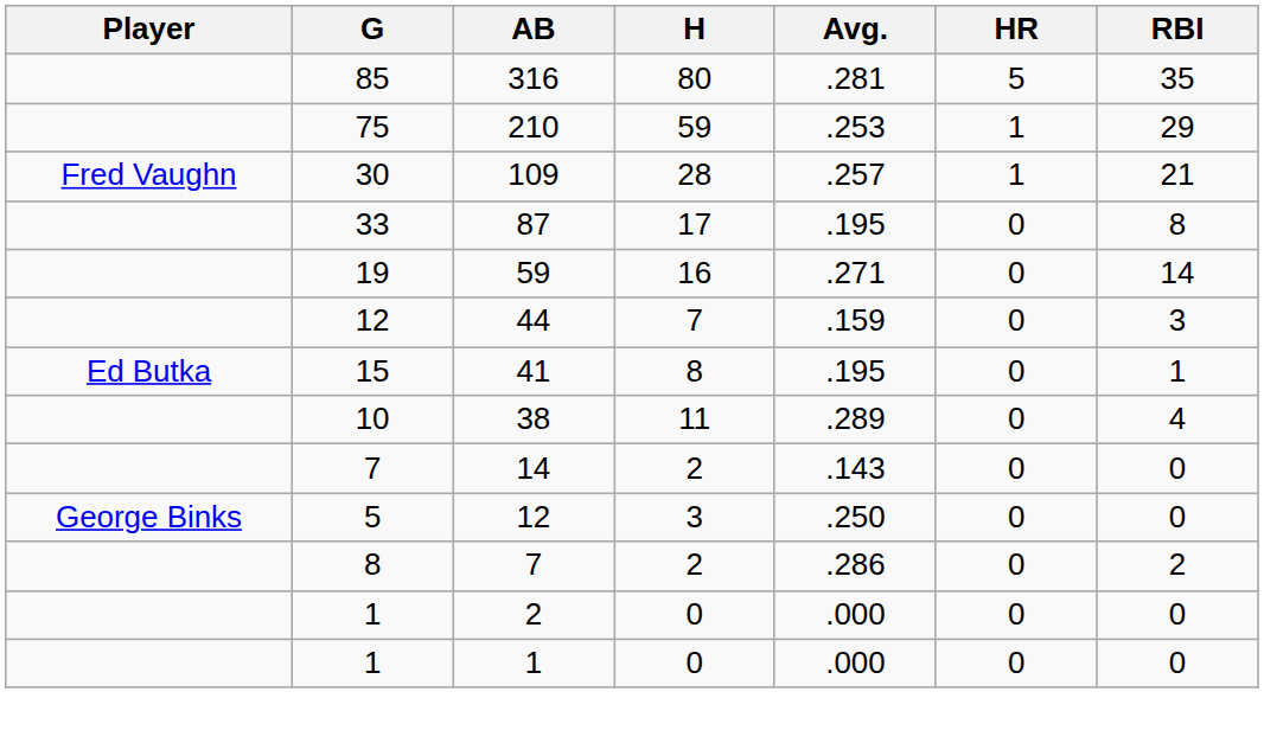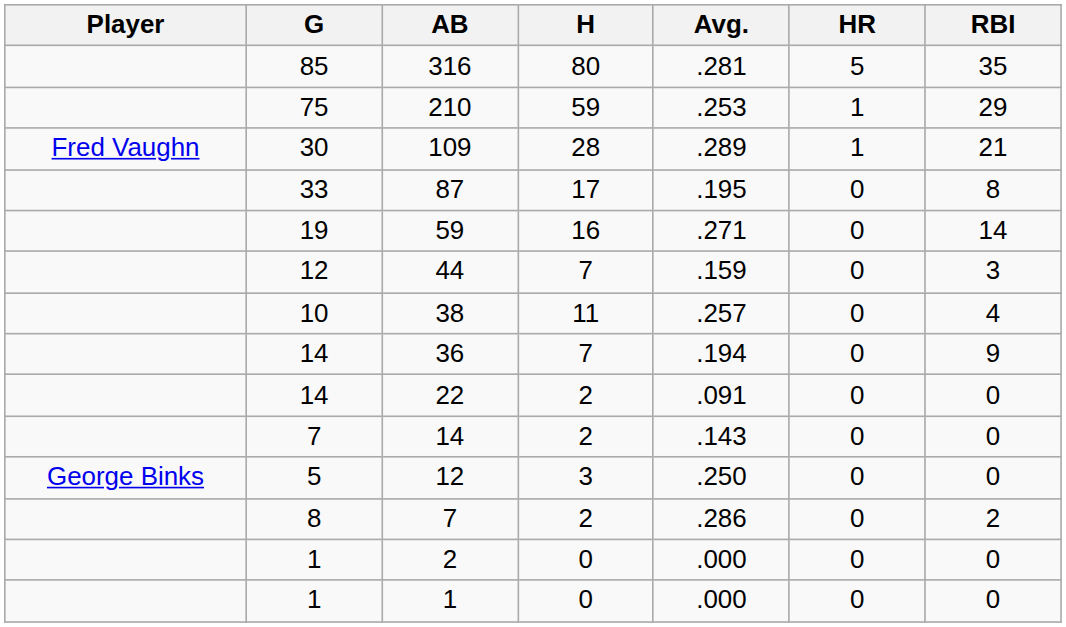109 | Avg.: .257 -> .289
- row: Ed Butka | 15 | 41 | 8 | .195 | 0 | 1
38 | Avg.: .289 -> .257
+ row: 14 | 36 | 7 | .194 | 0 | 9
+ row: 14 | 22 | 2 | .091 | 0 | 0
